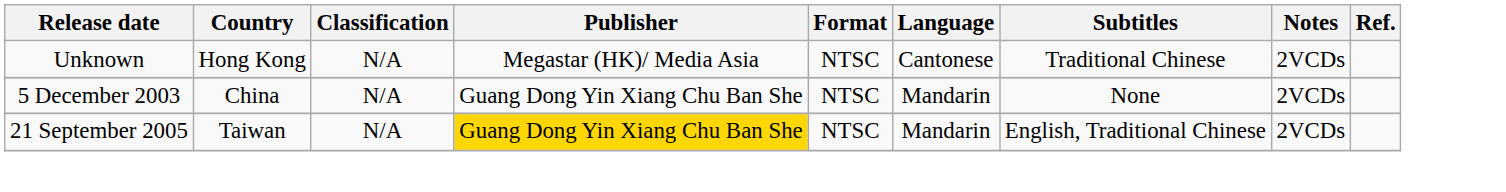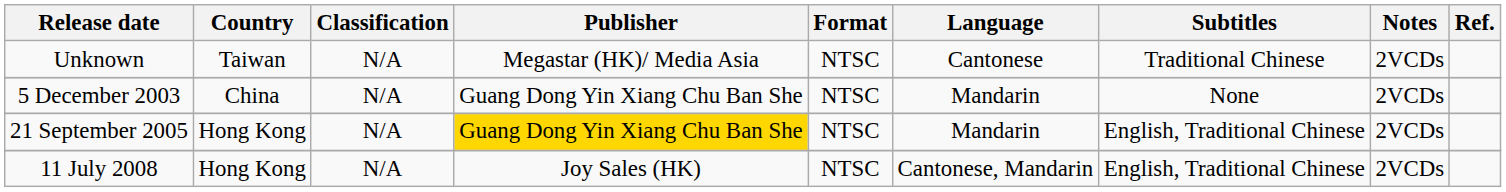Unknown | Country: Hong Kong -> Taiwan
21 September 2005 | Country: Taiwan -> Hong Kong
+ row: 11 July 2008 | Hong Kong | N/A | Joy Sales (HK) | NTSC | Cantonese, Mandarin | English, Traditional Chinese | 2VCDs
